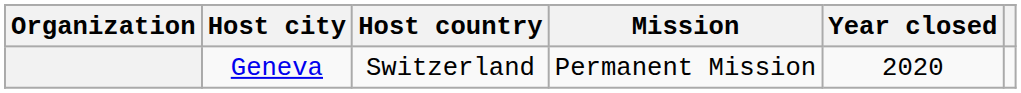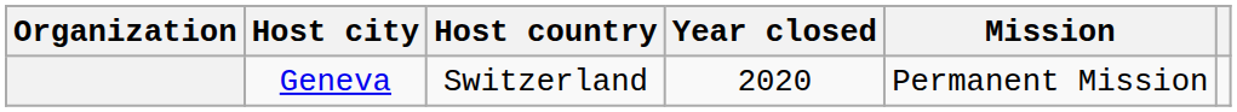columns swapped: Mission <-> Year closed
